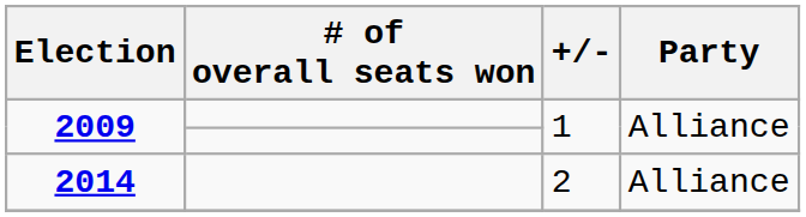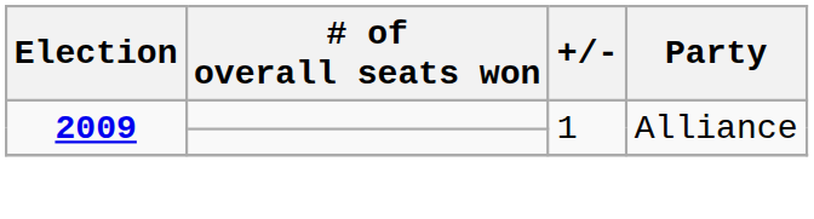- row: 2014 | 2 | Alliance
